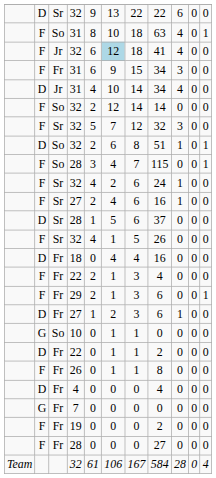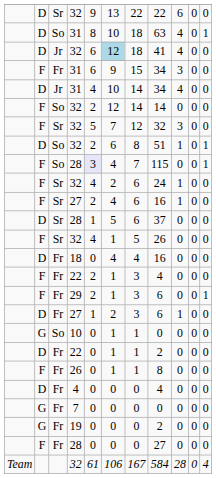So / 31 | column 2: F -> D
Jr / 32 | column 2: F -> D
So / 28 | column 5: no background -> lavender background
19 | column 2: F -> G
